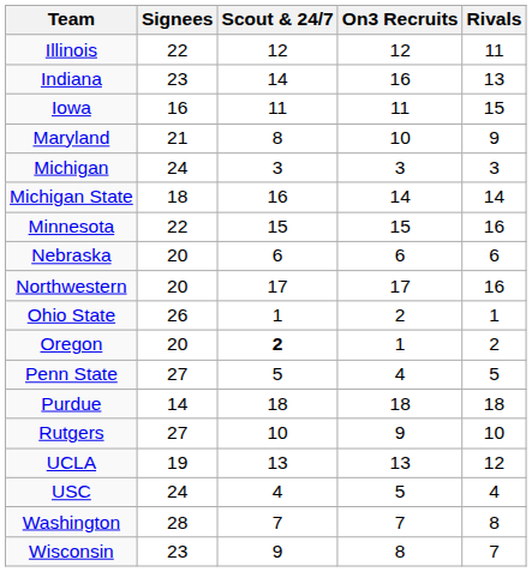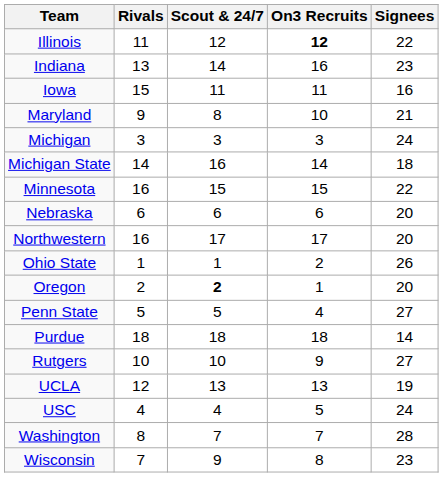columns swapped: Rivals <-> Signees
Illinois | On3 Recruits: normal -> bold
